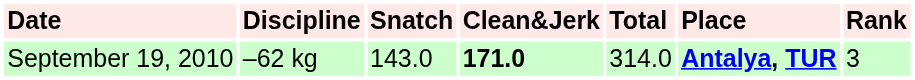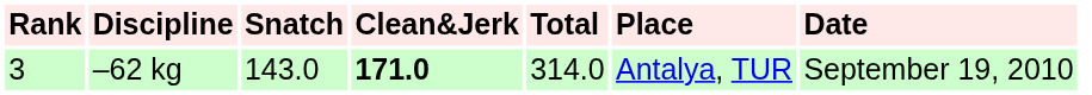columns swapped: Rank <-> Date
–62 kg | Place: bold -> normal
